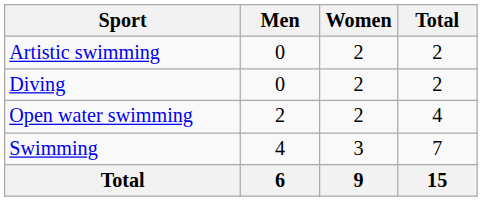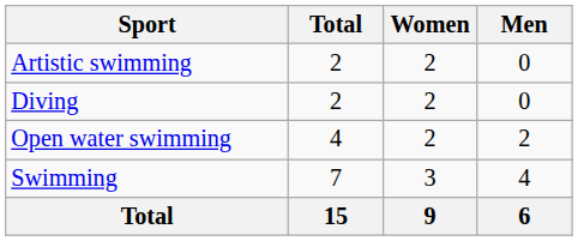columns swapped: Men <-> Total
